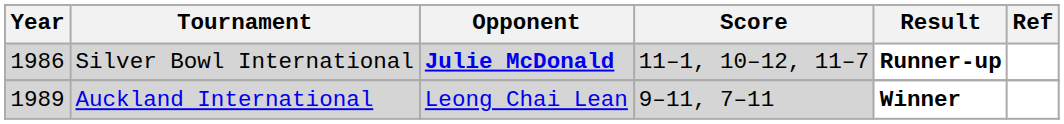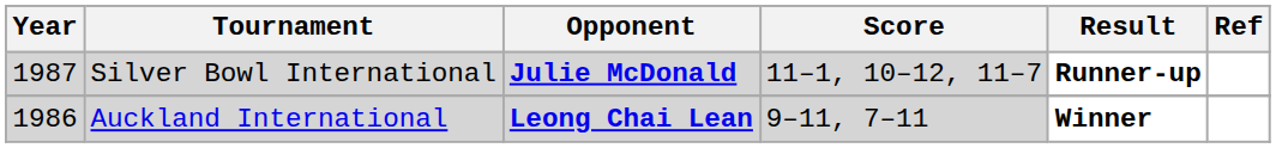Silver Bowl International | Year: 1986 -> 1987
Auckland International | Year: 1989 -> 1986
Auckland International | Opponent: normal -> bold
